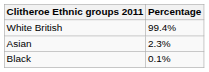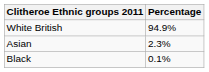White British | Percentage: 99.4% -> 94.9%
